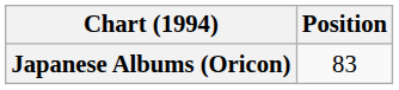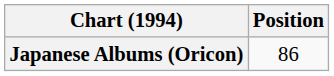Japanese Albums (Oricon) | Position: 83 -> 86
